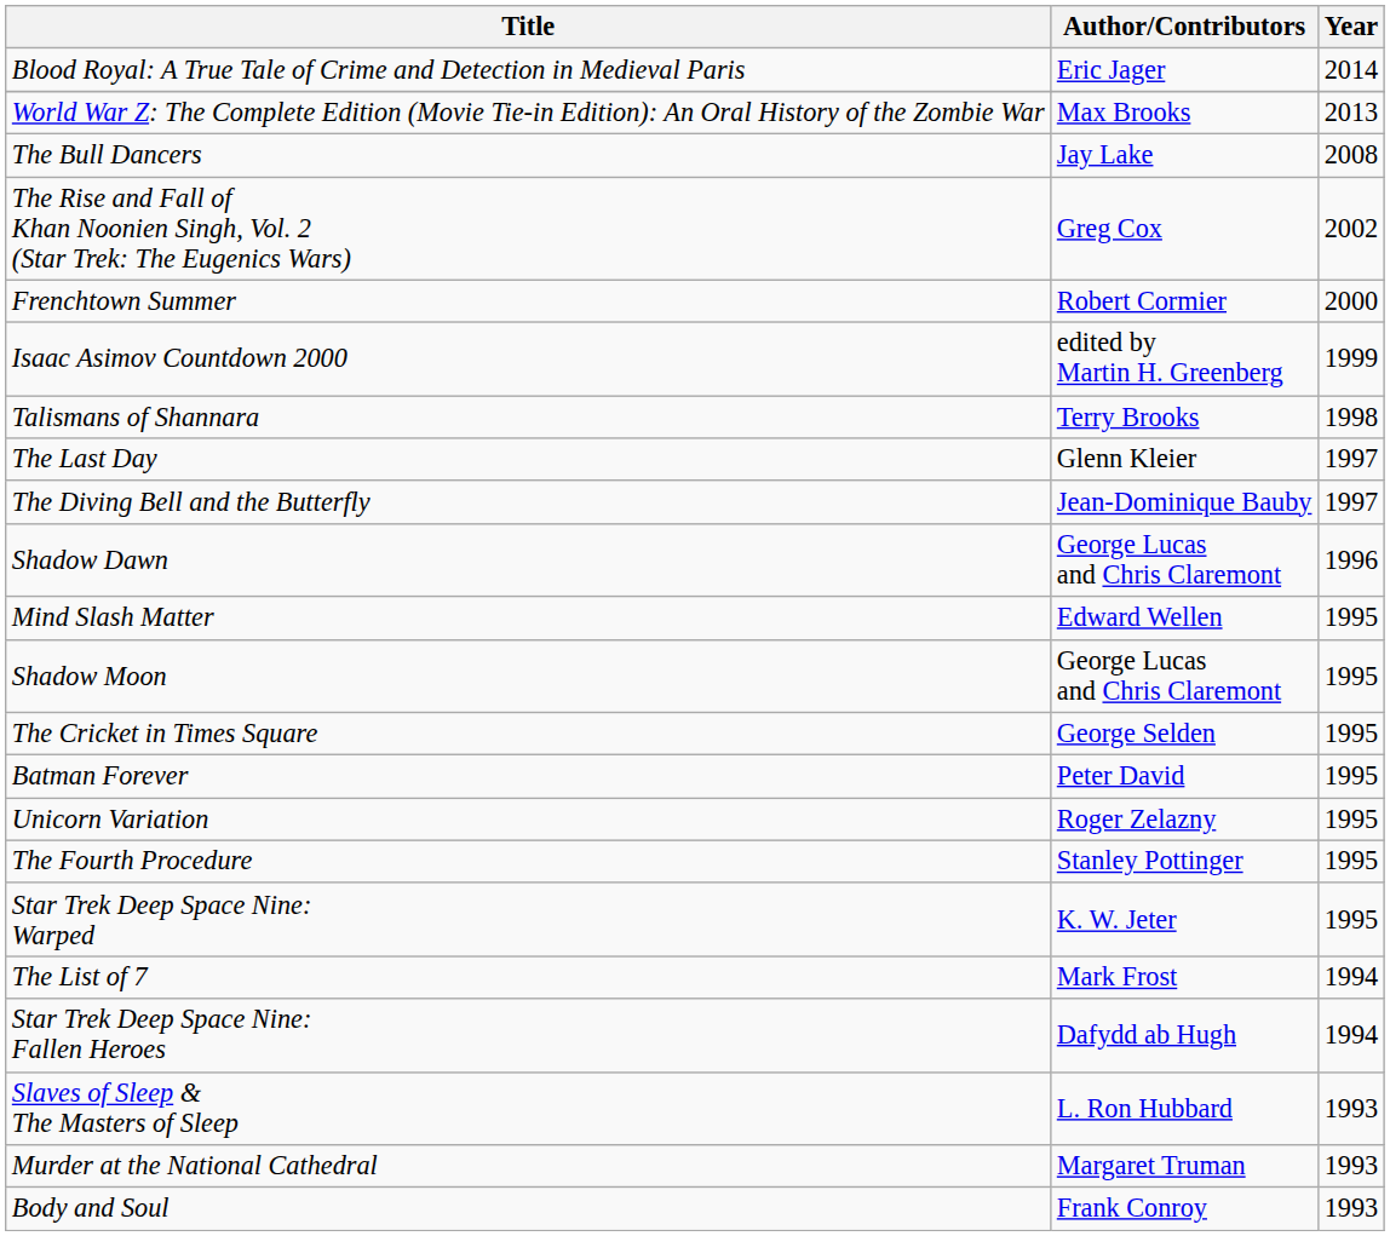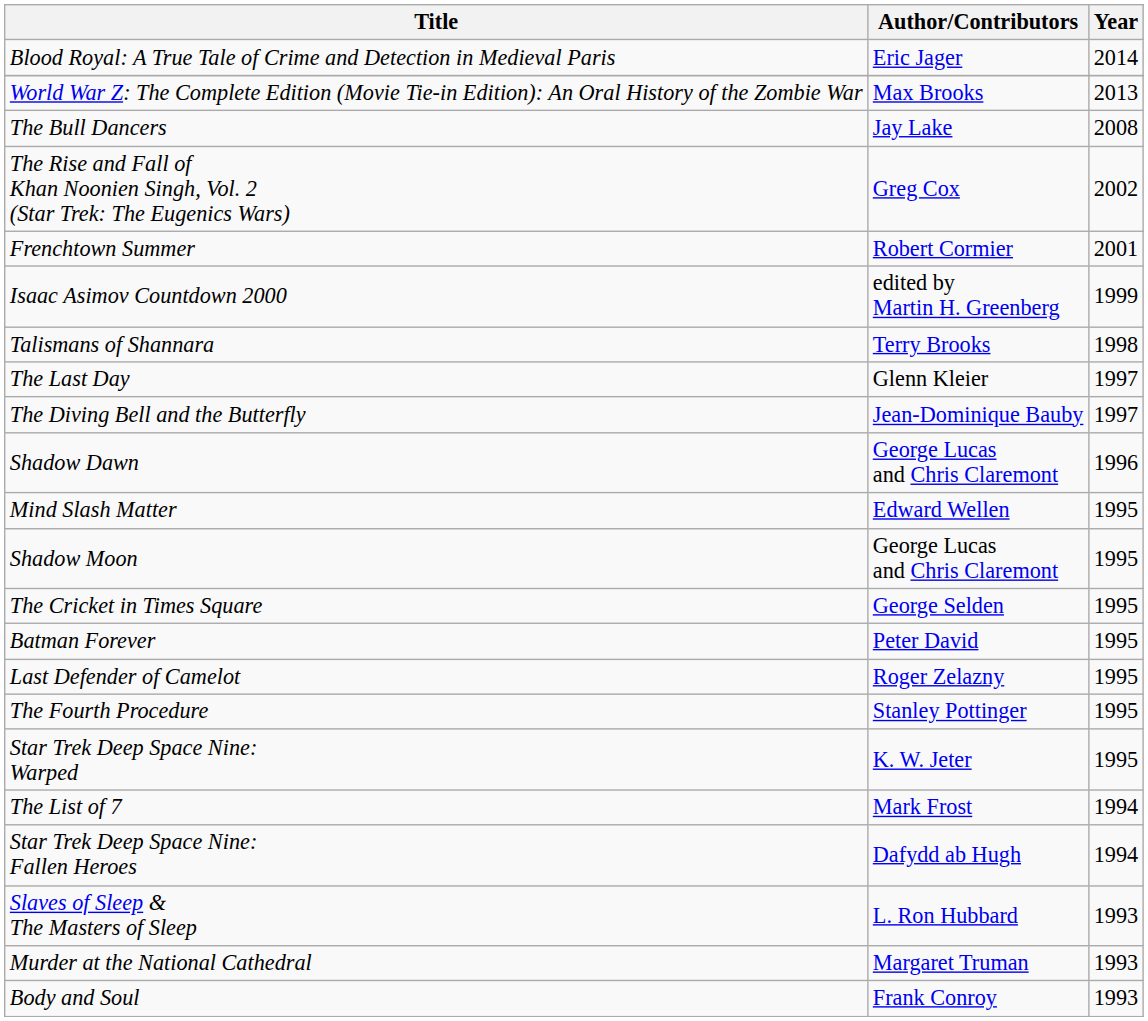Frenchtown Summer | Year: 2000 -> 2001
+ row: Last Defender of Camelot | Roger Zelazny | 1995
- row: Unicorn Variation | Roger Zelazny | 1995
